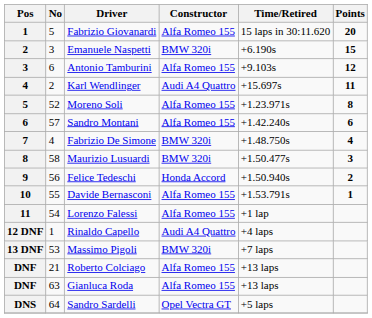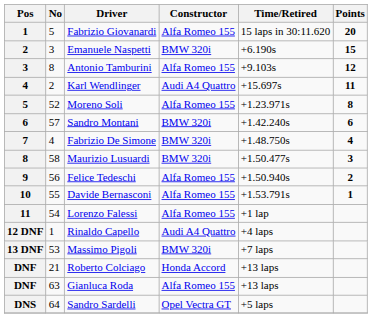Antonio Tamburini | No: 6 -> 8
Sandro Montani | Constructor: Alfa Romeo 155 -> BMW 320i
Felice Tedeschi | Constructor: Honda Accord -> Alfa Romeo 155
Roberto Colciago | Constructor: Alfa Romeo 155 -> Honda Accord
